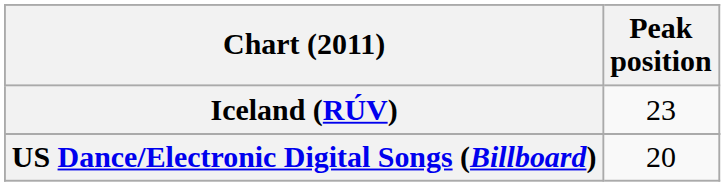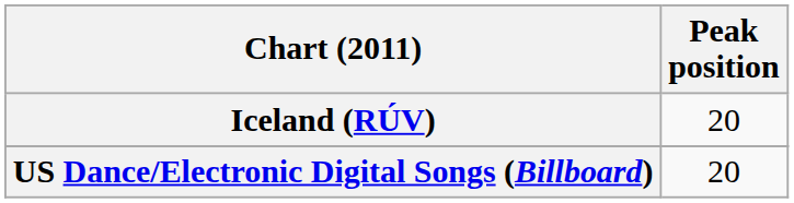Iceland (RÚV) | Peak position: 23 -> 20
